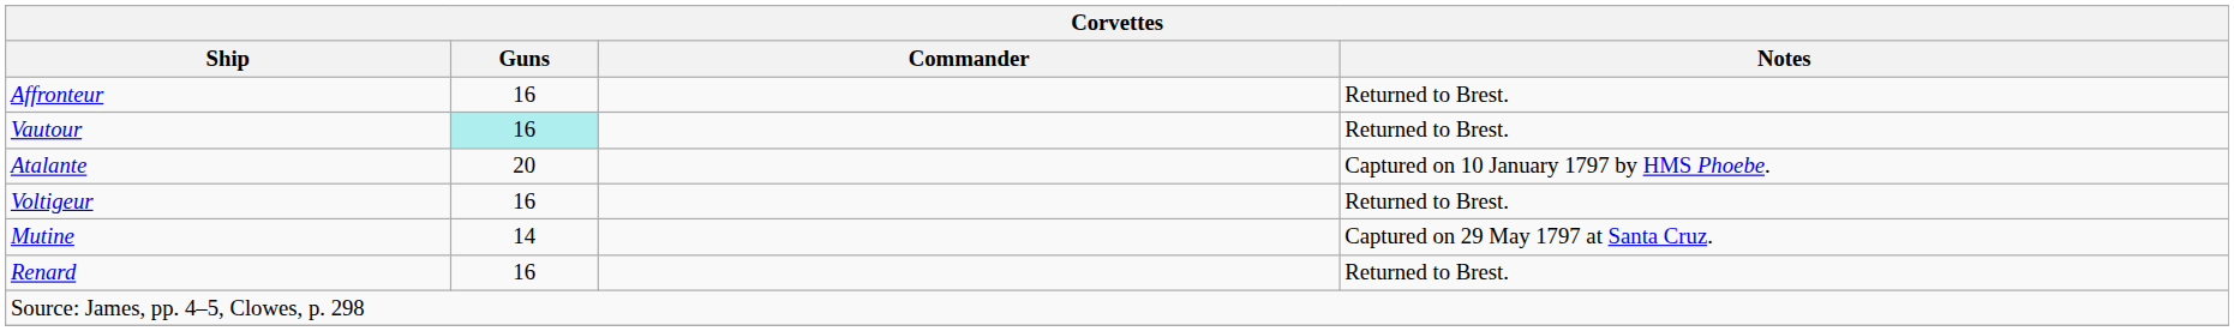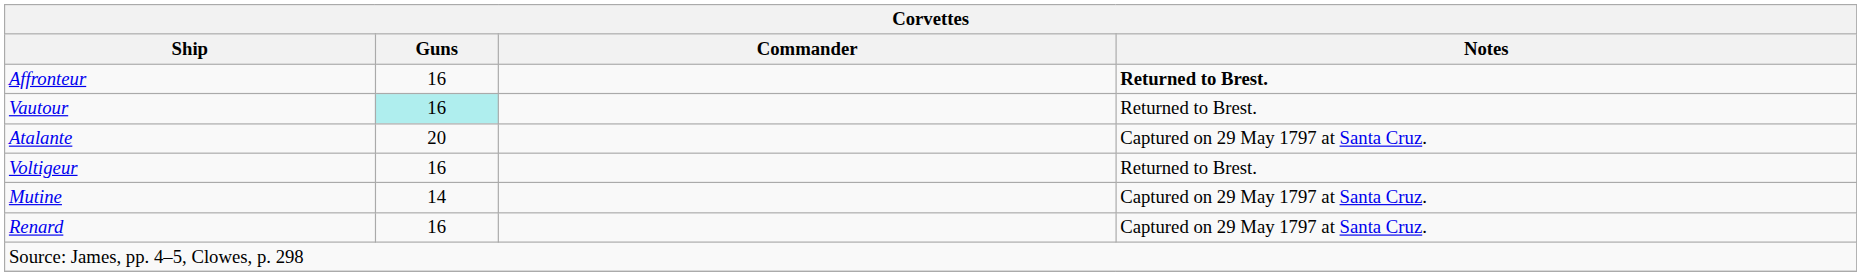Affronteur | Notes: normal -> bold
Atalante | Notes: Captured on 10 January 1797 by HMS Phoebe. -> Captured on 29 May 1797 at Santa Cruz.
Renard | Notes: Returned to Brest. -> Captured on 29 May 1797 at Santa Cruz.
